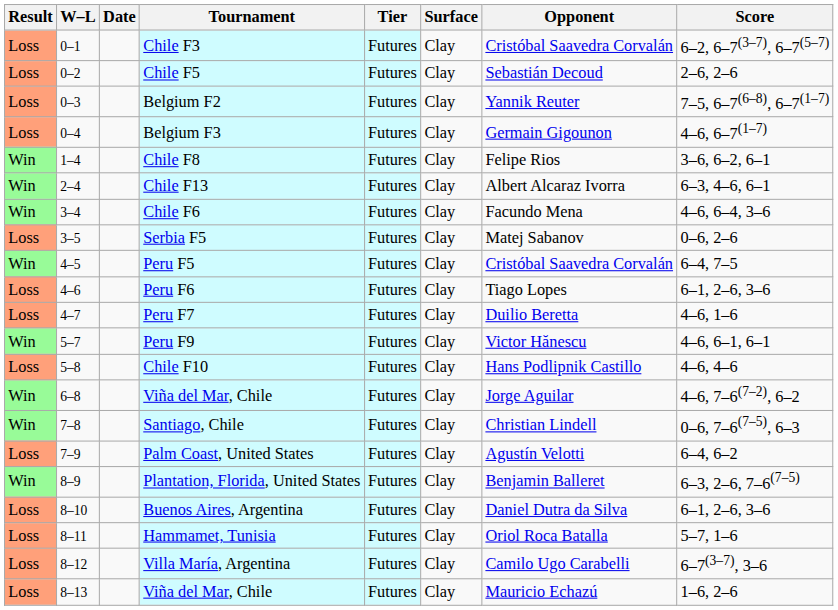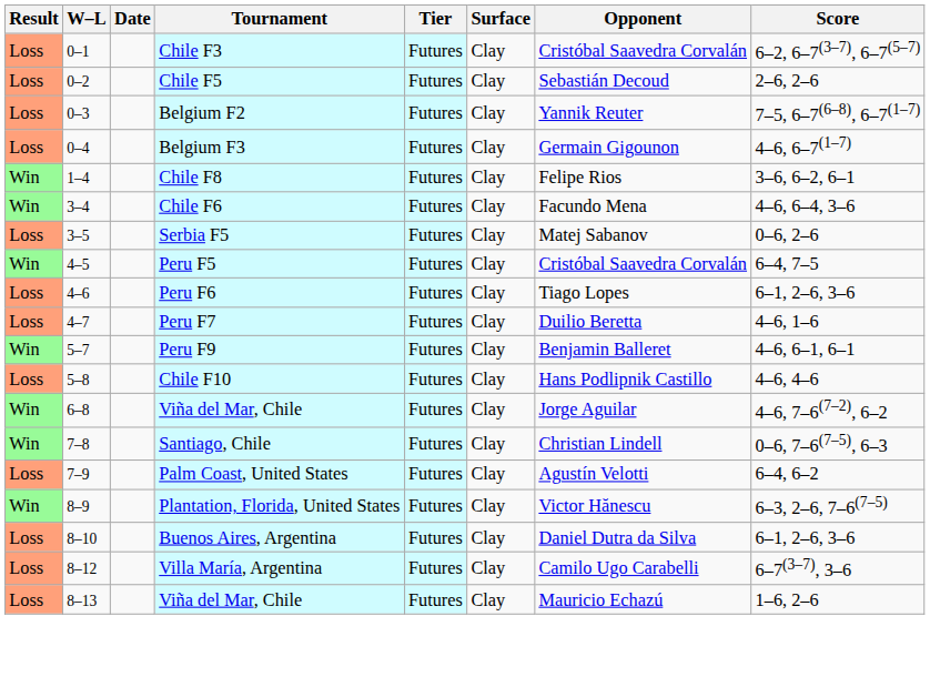- row: Win | 2–4 | Chile F13 | Futures | Clay | Albert Alcaraz Ivorra | 6–3, 4–6, 6–1
Peru F9 | Opponent: Victor Hănescu -> Benjamin Balleret
Plantation, Florida, United States | Opponent: Benjamin Balleret -> Victor Hănescu
- row: Loss | 8–11 | Hammamet, Tunisia | Futures | Clay | Oriol Roca Batalla | 5–7, 1–6
